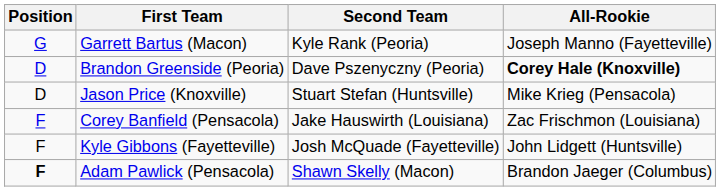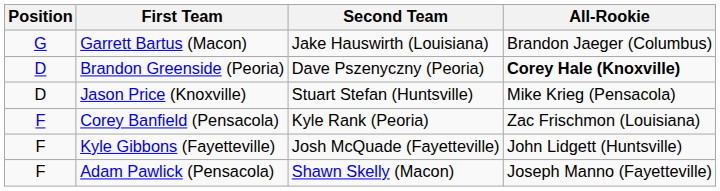Garrett Bartus (Macon) | Second Team: Kyle Rank (Peoria) -> Jake Hauswirth (Louisiana)
Garrett Bartus (Macon) | All-Rookie: Joseph Manno (Fayetteville) -> Brandon Jaeger (Columbus)
Corey Banfield (Pensacola) | Second Team: Jake Hauswirth (Louisiana) -> Kyle Rank (Peoria)
Adam Pawlick (Pensacola) | Position: bold -> normal
Adam Pawlick (Pensacola) | All-Rookie: Brandon Jaeger (Columbus) -> Joseph Manno (Fayetteville)
